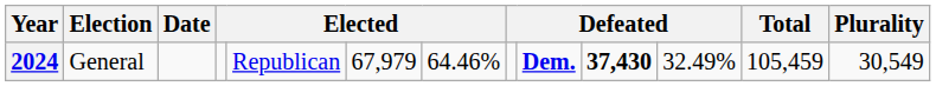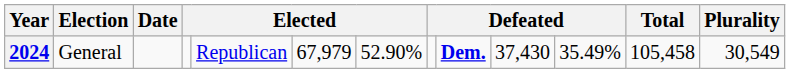2024 | column 7: 64.46% -> 52.90%
2024 | column 10: bold -> normal
2024 | column 11: 32.49% -> 35.49%
2024 | Total: 105,459 -> 105,458
